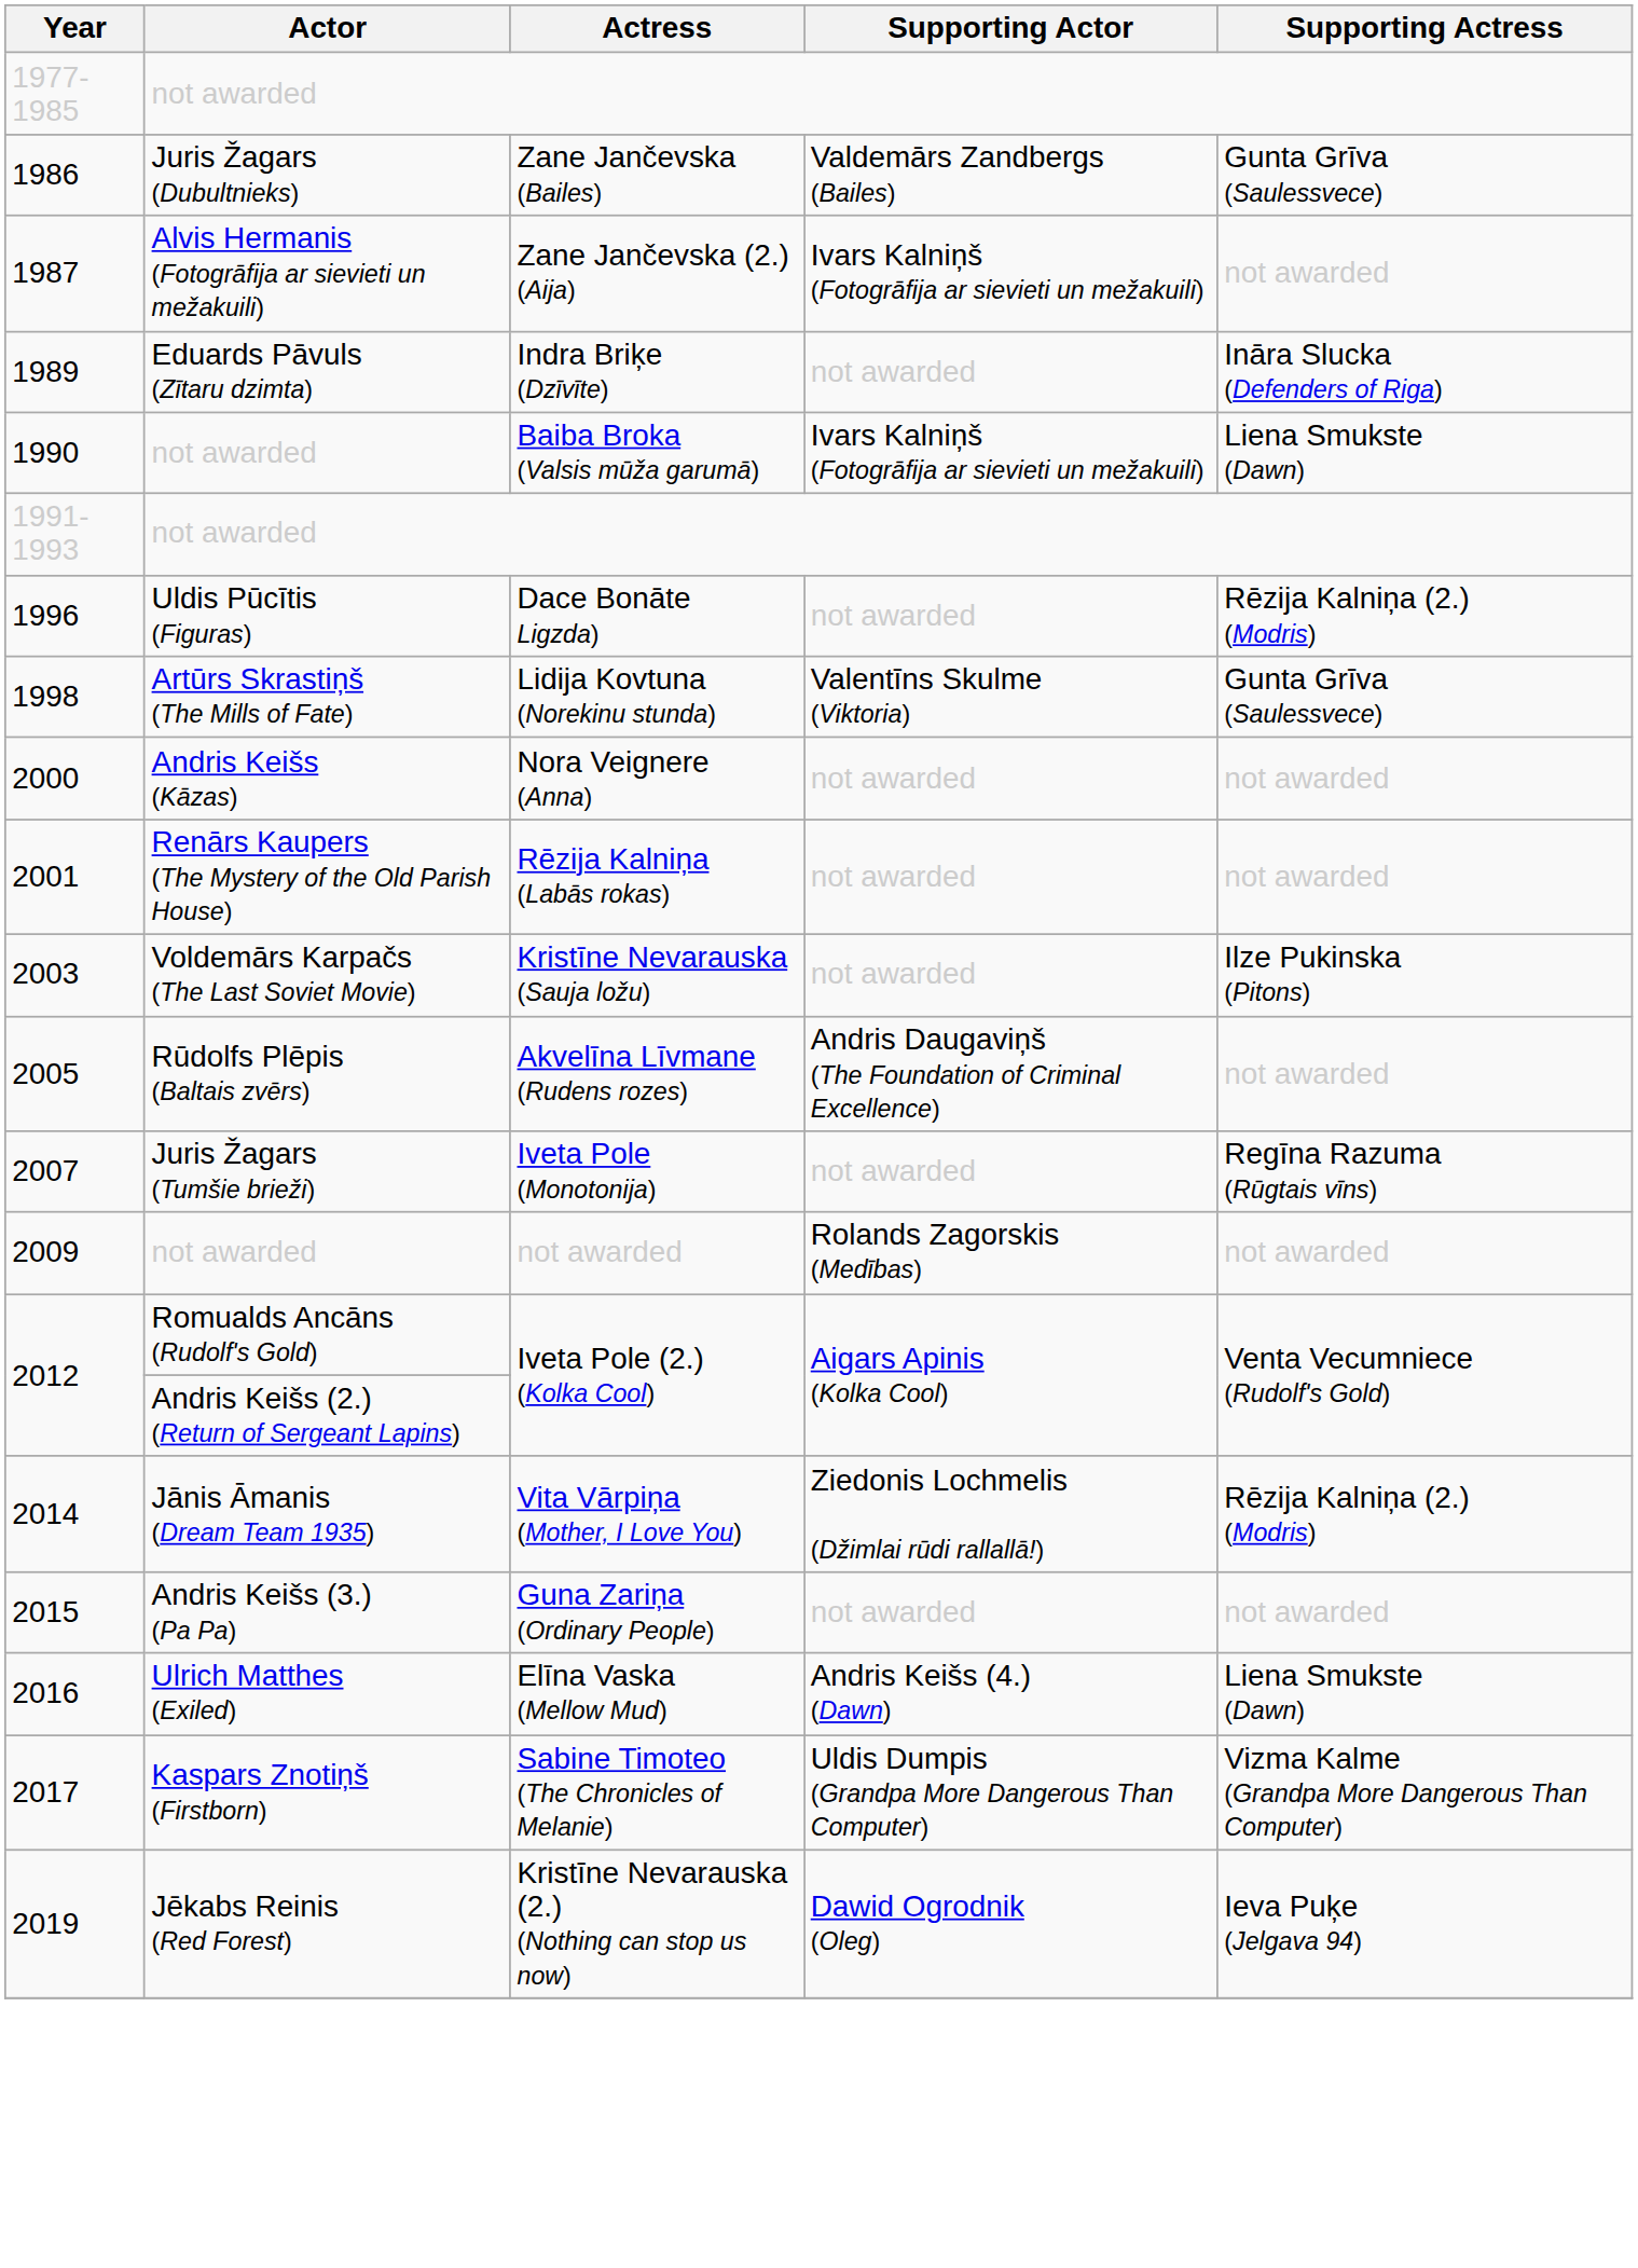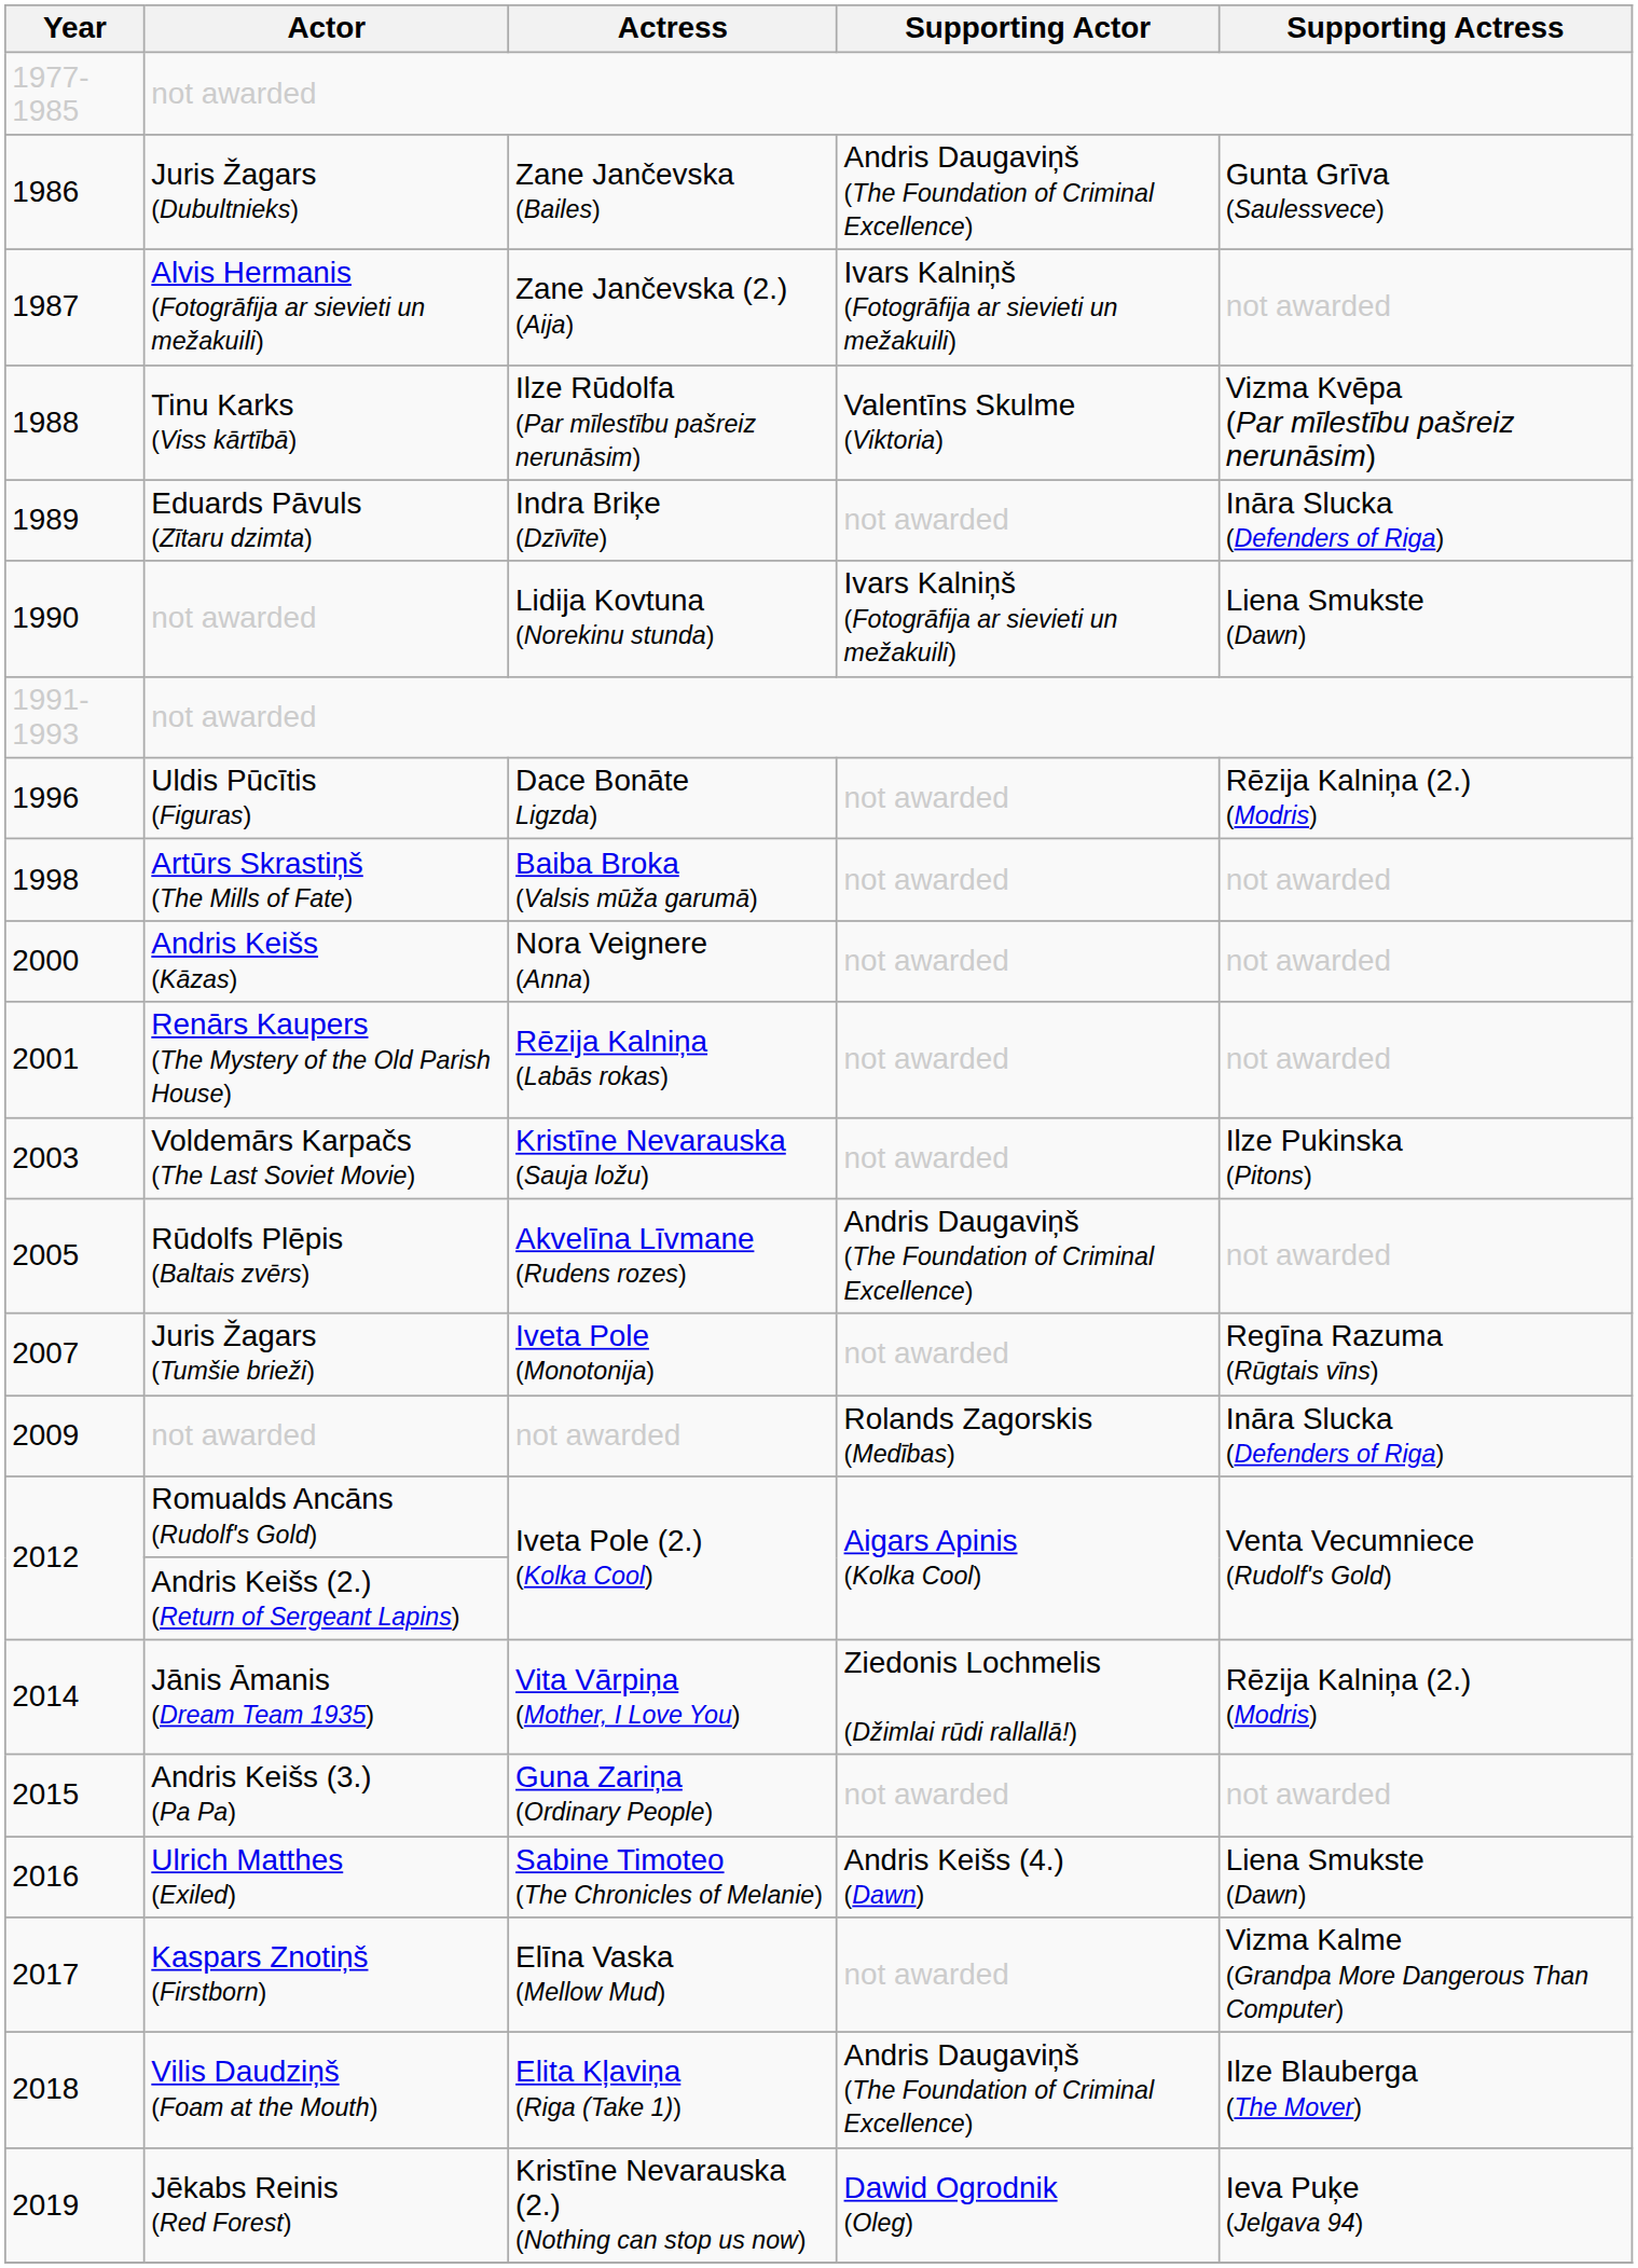1986 | Supporting Actor: Valdemārs Zandbergs (Bailes) -> Andris Daugaviņš (The Foundation of Criminal Excellence)
+ row: 1988 | Tinu Karks (Viss kārtībā) | Ilze Rūdolfa (Par mīlestību pašreiz nerunāsim) | Valentīns Skulme (Viktoria) | Vizma Kvēpa (Par mīlestību pašreiz nerunāsim)
1990 | Actress: Baiba Broka (Valsis mūža garumā) -> Lidija Kovtuna (Norekinu stunda)
1998 | Actress: Lidija Kovtuna (Norekinu stunda) -> Baiba Broka (Valsis mūža garumā)
1998 | Supporting Actor: Valentīns Skulme (Viktoria) -> not awarded
1998 | Supporting Actress: Gunta Grīva (Saulessvece) -> not awarded
2009 | Supporting Actress: not awarded -> Ināra Slucka (Defenders of Riga)
2016 | Actress: Elīna Vaska (Mellow Mud) -> Sabine Timoteo (The Chronicles of Melanie)
2017 | Actress: Sabine Timoteo (The Chronicles of Melanie) -> Elīna Vaska (Mellow Mud)
2017 | Supporting Actor: Uldis Dumpis (Grandpa More Dangerous Than Computer) -> not awarded
+ row: 2018 | Vilis Daudziņš (Foam at the Mouth) | Elita Kļaviņa (Riga (Take 1)) | Andris Daugaviņš (The Foundation of Criminal Excellence) | Ilze Blauberga (The Mover)
